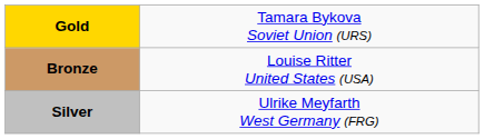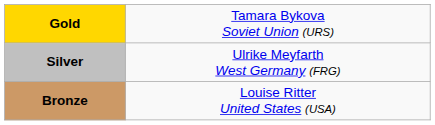rows swapped: Silver <-> Bronze
